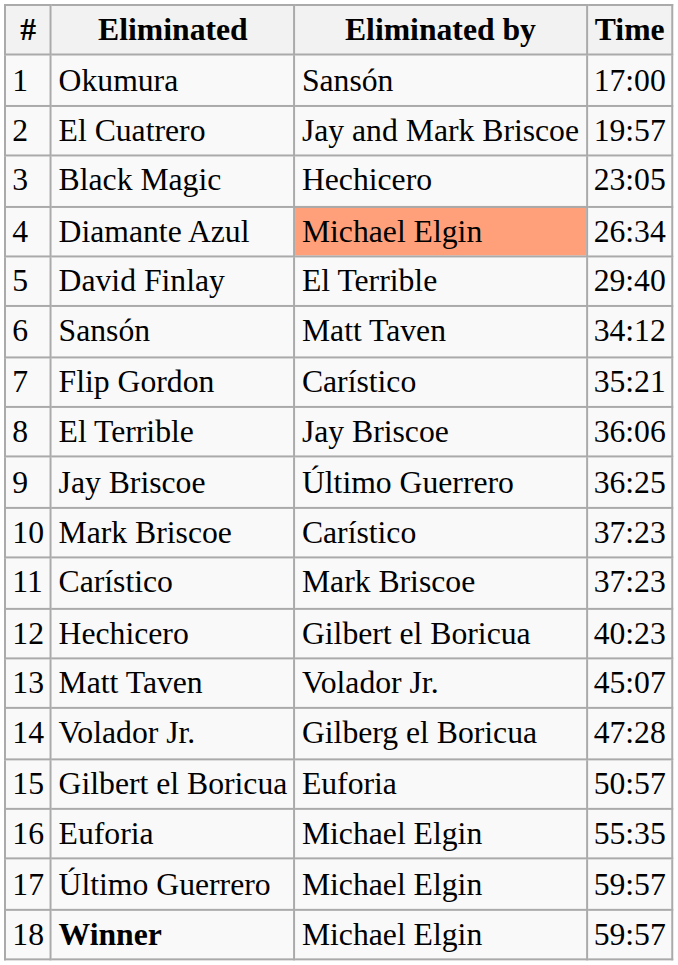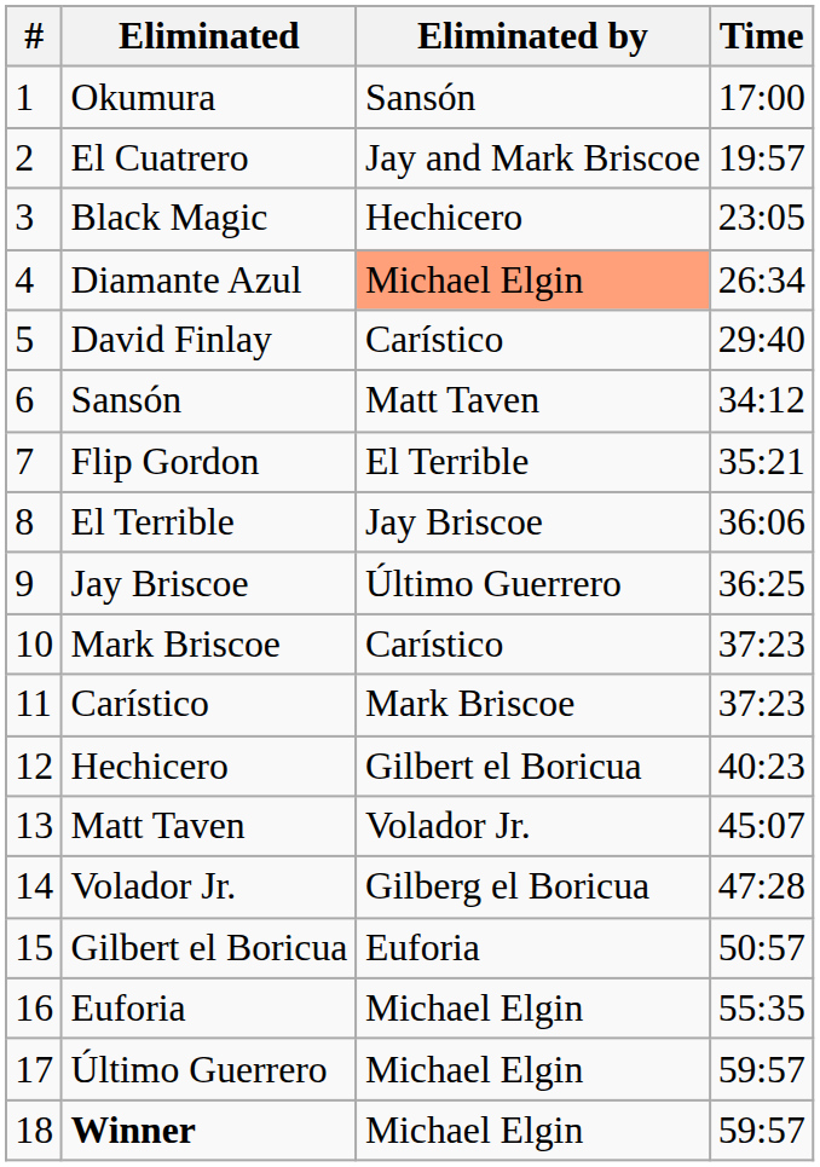David Finlay | Eliminated by: El Terrible -> Carístico
Flip Gordon | Eliminated by: Carístico -> El Terrible
